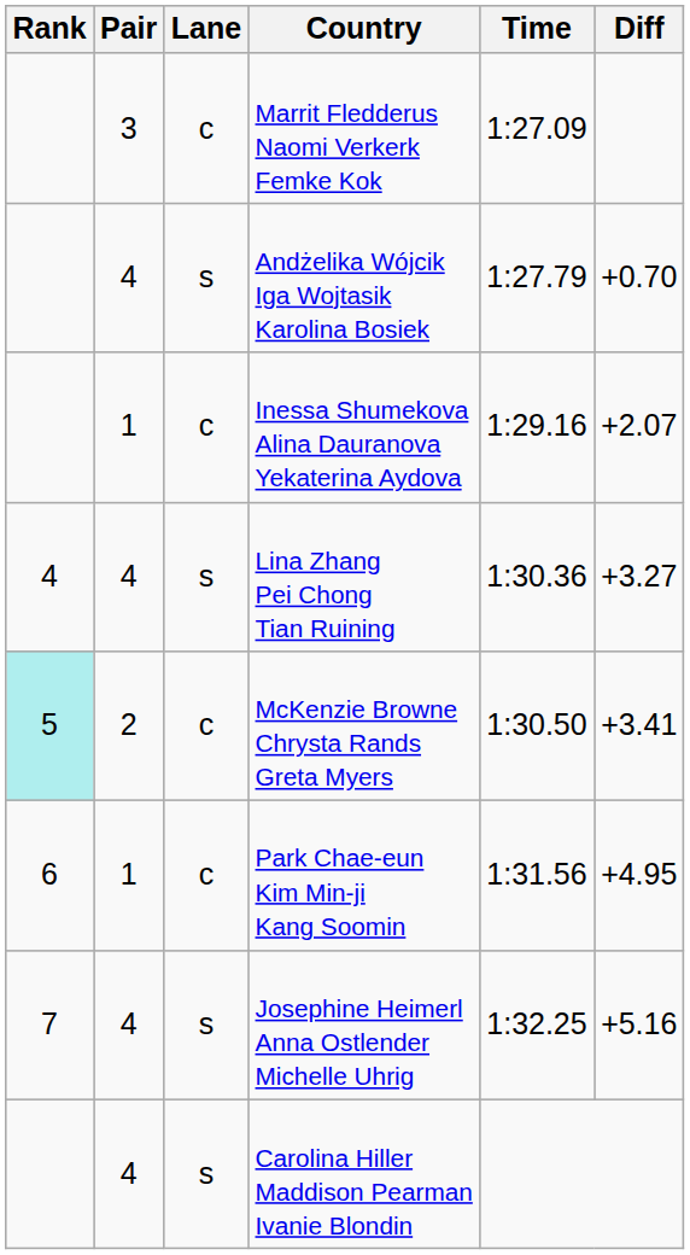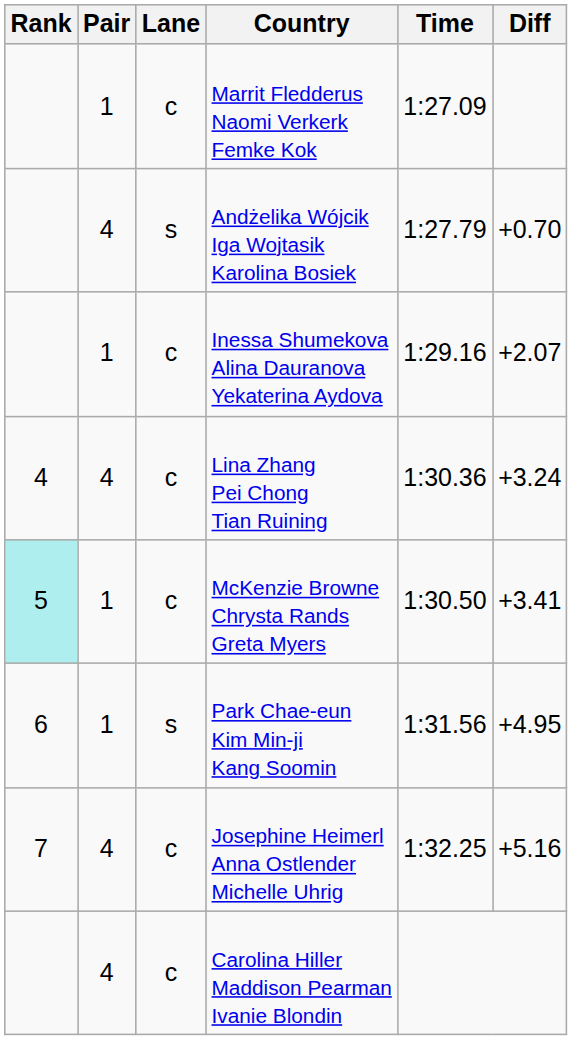Marrit Fledderus Naomi Verkerk Femke Kok | Pair: 3 -> 1
Lina Zhang Pei Chong Tian Ruining | Lane: s -> c
Lina Zhang Pei Chong Tian Ruining | Diff: +3.27 -> +3.24
McKenzie Browne Chrysta Rands Greta Myers | Pair: 2 -> 1
Park Chae-eun Kim Min-ji Kang Soomin | Lane: c -> s
Josephine Heimerl Anna Ostlender Michelle Uhrig | Lane: s -> c
Carolina Hiller Maddison Pearman Ivanie Blondin | Lane: s -> c
